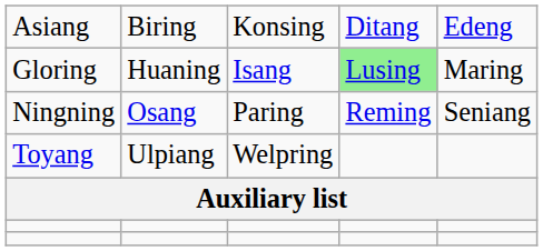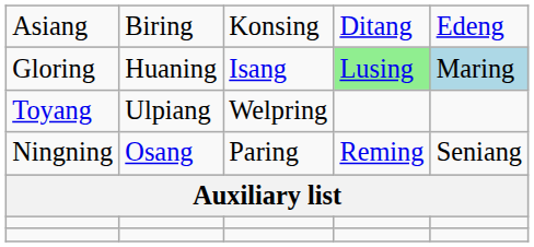Gloring | column 5: no background -> lightblue background
rows swapped: Ningning <-> Toyang
